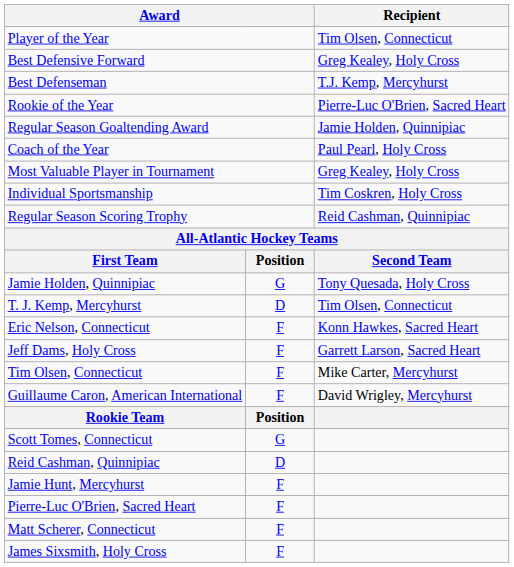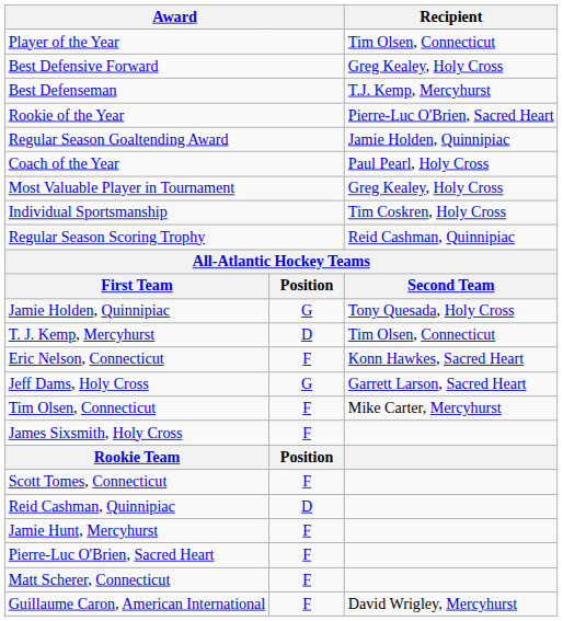Jeff Dams, Holy Cross | column 2: F -> G
rows swapped: Guillaume Caron, American International <-> James Sixsmith, Holy Cross
Scott Tomes, Connecticut | column 2: G -> F
